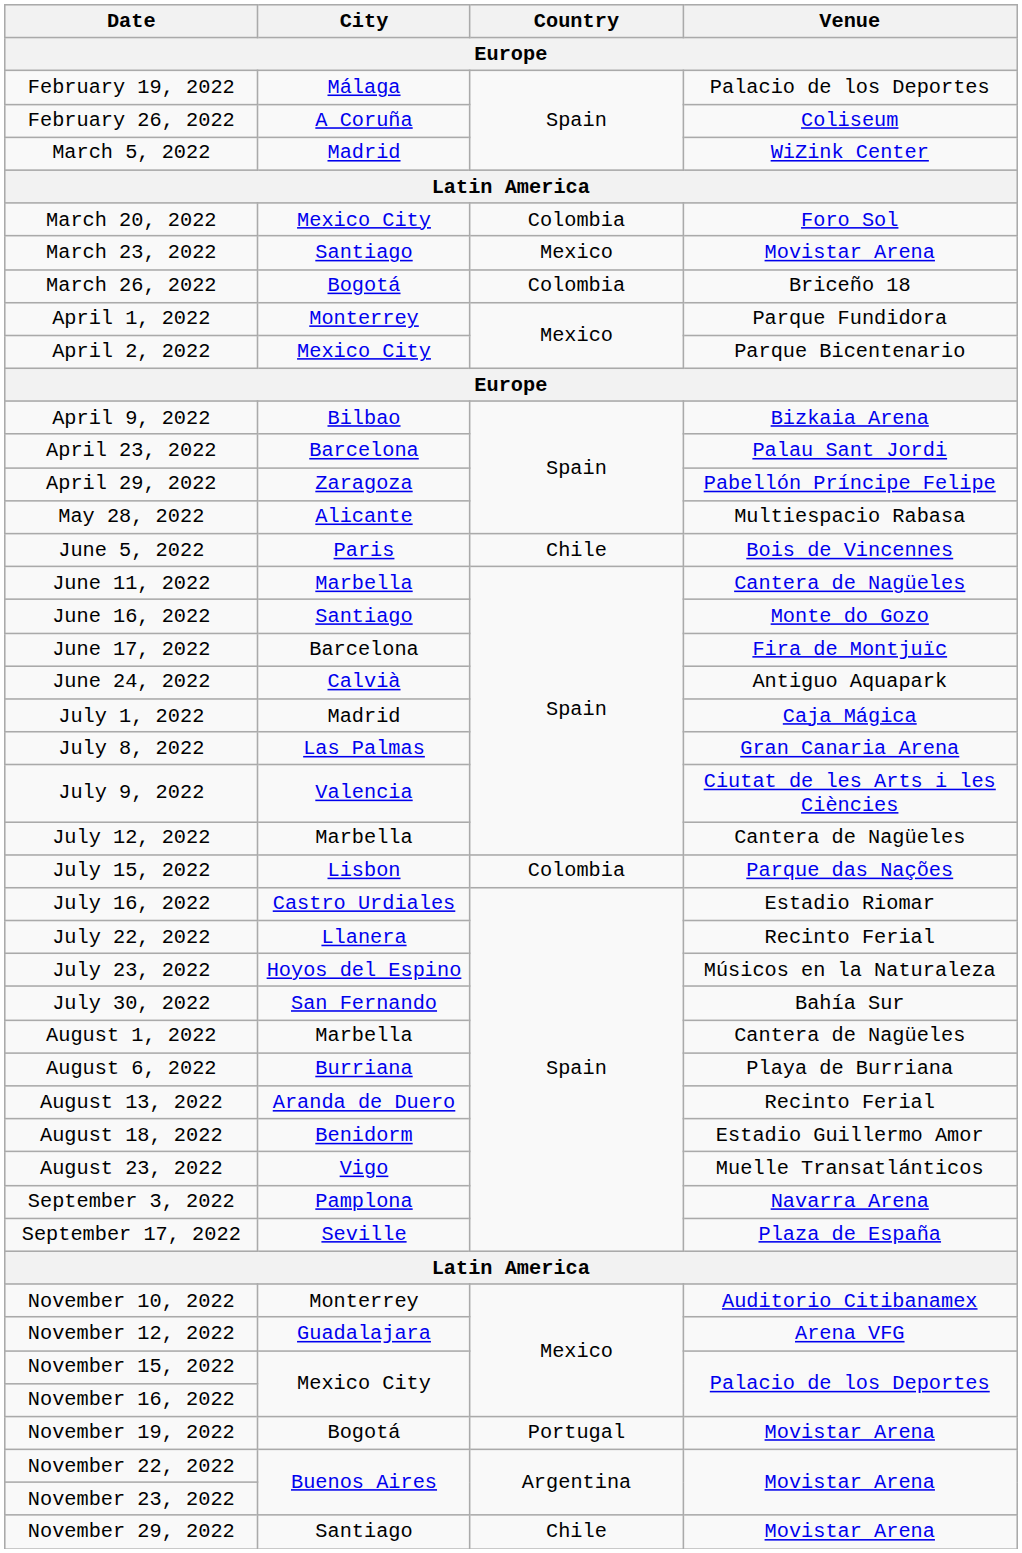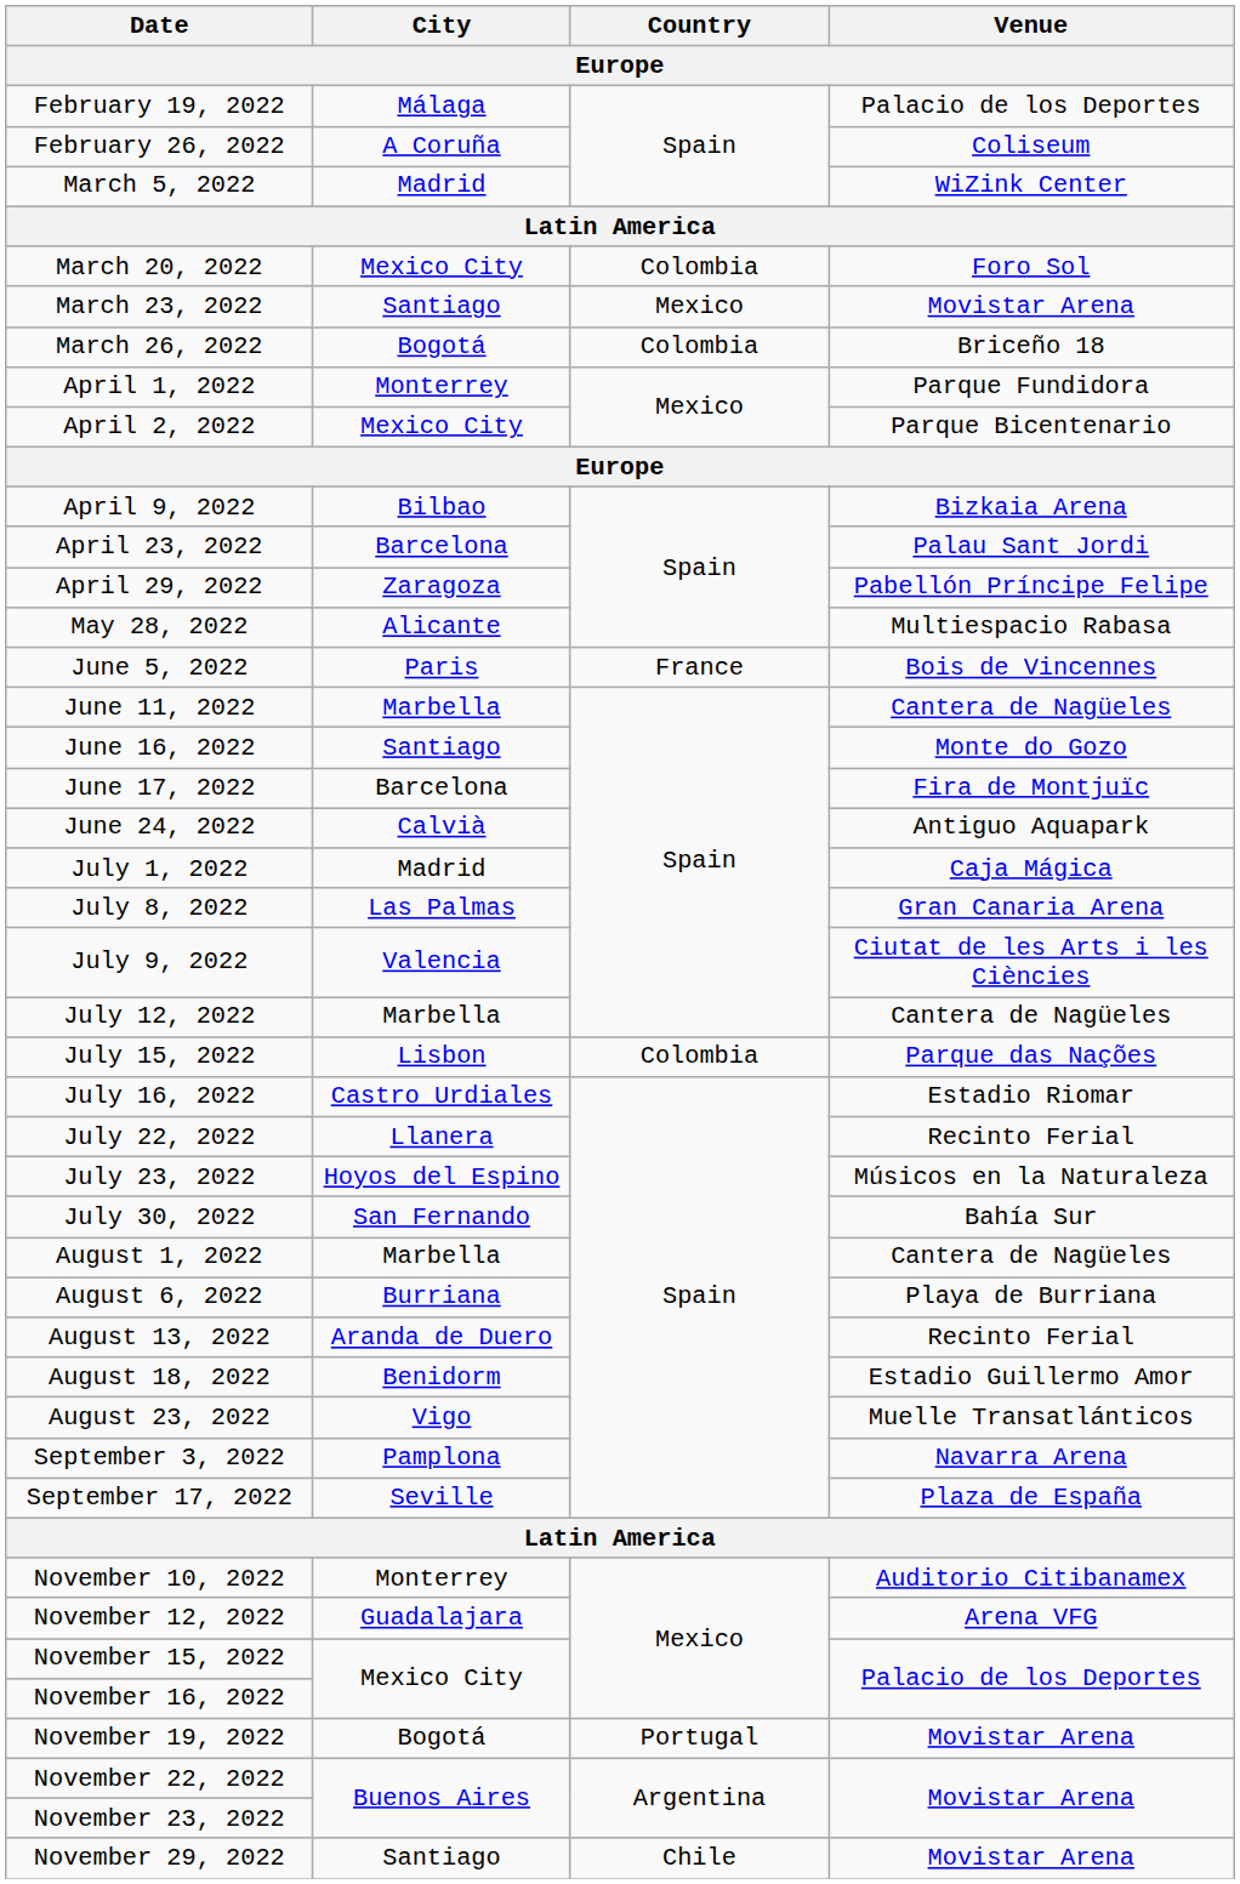June 5, 2022 | Country: Chile -> France
